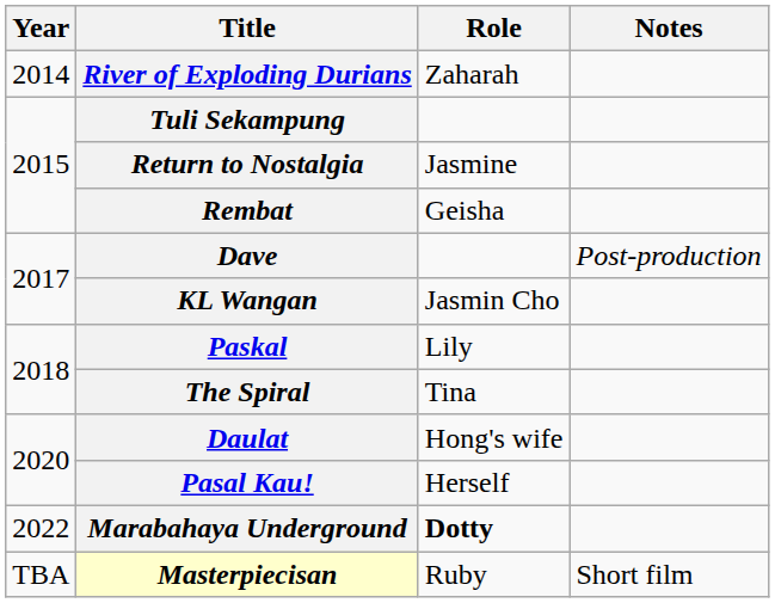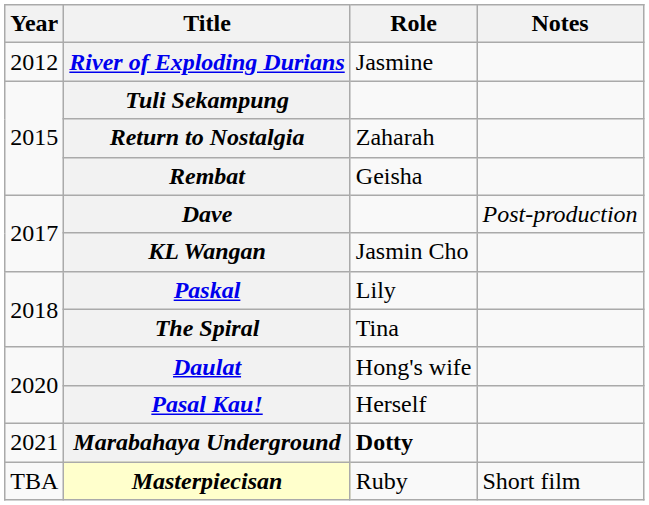River of Exploding Durians | Year: 2014 -> 2012
River of Exploding Durians | Role: Zaharah -> Jasmine
Return to Nostalgia | Role: Jasmine -> Zaharah
Marabahaya Underground | Year: 2022 -> 2021
